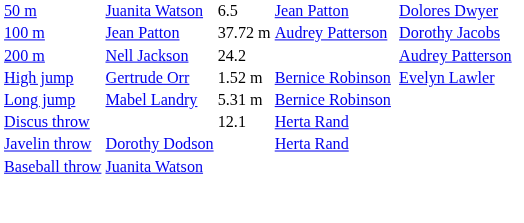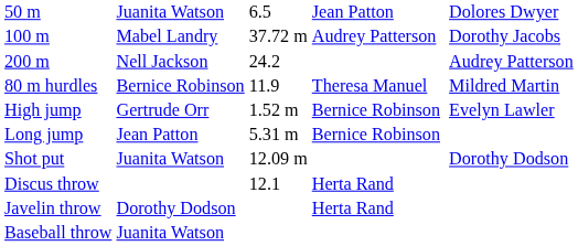100 m | column 2: Jean Patton -> Mabel Landry
+ row: 80 m hurdles | Bernice Robinson | 11.9 | Theresa Manuel | Mildred Martin
Long jump | column 2: Mabel Landry -> Jean Patton
+ row: Shot put | Juanita Watson | 12.09 m | Dorothy Dodson
